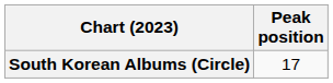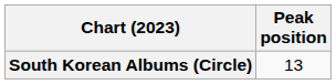South Korean Albums (Circle) | Peak position: 17 -> 13
